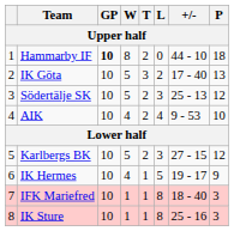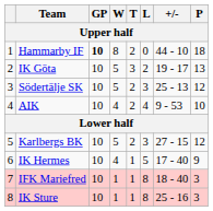IK Göta | +/-: 17 - 40 -> 19 - 17
IK Hermes | +/-: 19 - 17 -> 17 - 40
